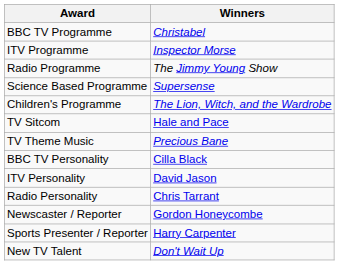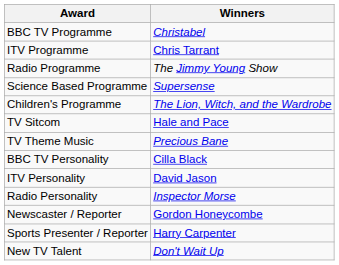ITV Programme | Winners: Inspector Morse -> Chris Tarrant
Radio Personality | Winners: Chris Tarrant -> Inspector Morse
